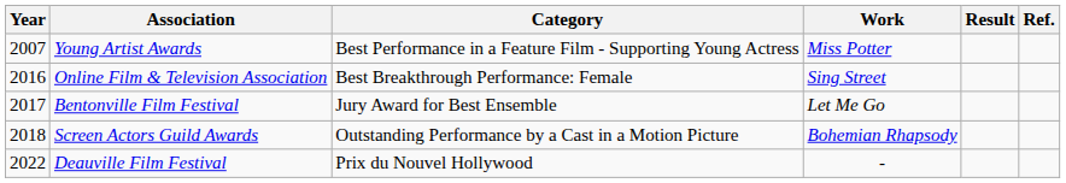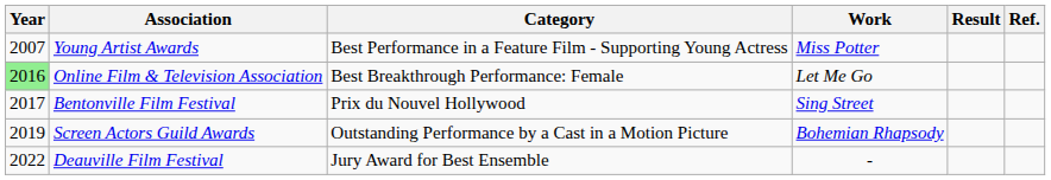Online Film & Television Association | Year: no background -> lightgreen background
Online Film & Television Association | Work: Sing Street -> Let Me Go
Bentonville Film Festival | Category: Jury Award for Best Ensemble -> Prix du Nouvel Hollywood
Bentonville Film Festival | Work: Let Me Go -> Sing Street
Screen Actors Guild Awards | Year: 2018 -> 2019
Deauville Film Festival | Category: Prix du Nouvel Hollywood -> Jury Award for Best Ensemble
